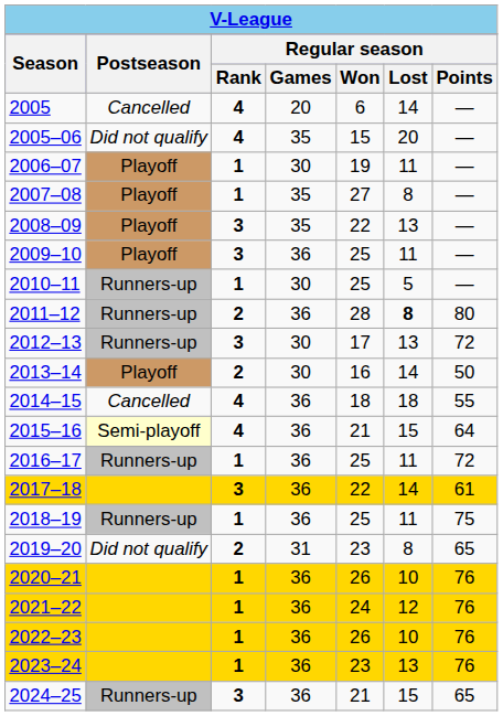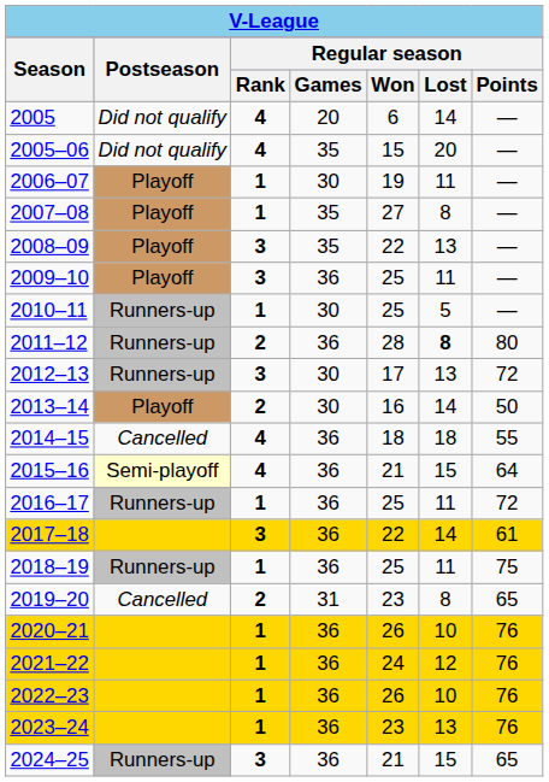2005 | Postseason: Cancelled -> Did not qualify
2019–20 | Postseason: Did not qualify -> Cancelled
